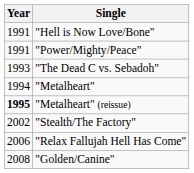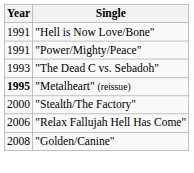- row: 1994 | "Metalheart"
"Stealth/The Factory" | Year: 2002 -> 2000
